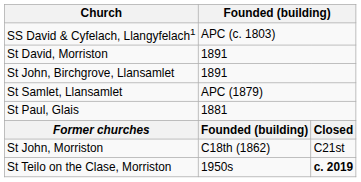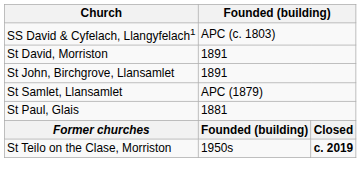- row: St John, Morriston | C18th (1862) | C21st
